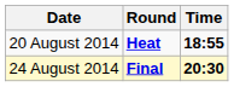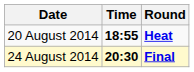columns swapped: Time <-> Round
